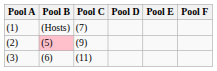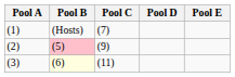- column: Pool F
(3) | Pool B: no background -> lightyellow background
